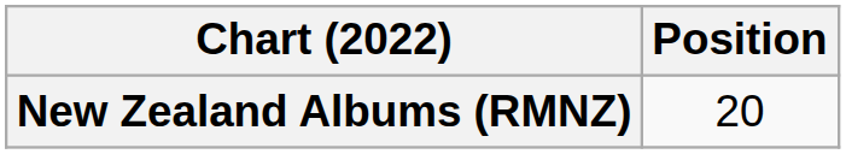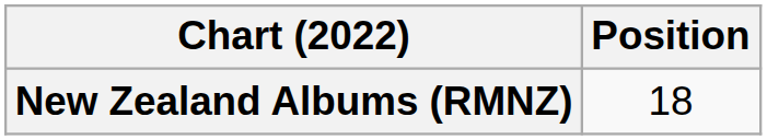New Zealand Albums (RMNZ) | Position: 20 -> 18
